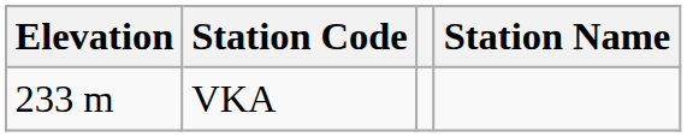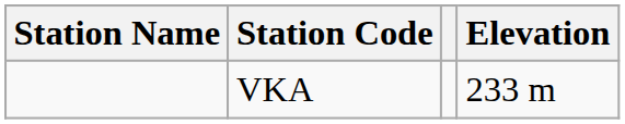columns swapped: Station Name <-> Elevation
